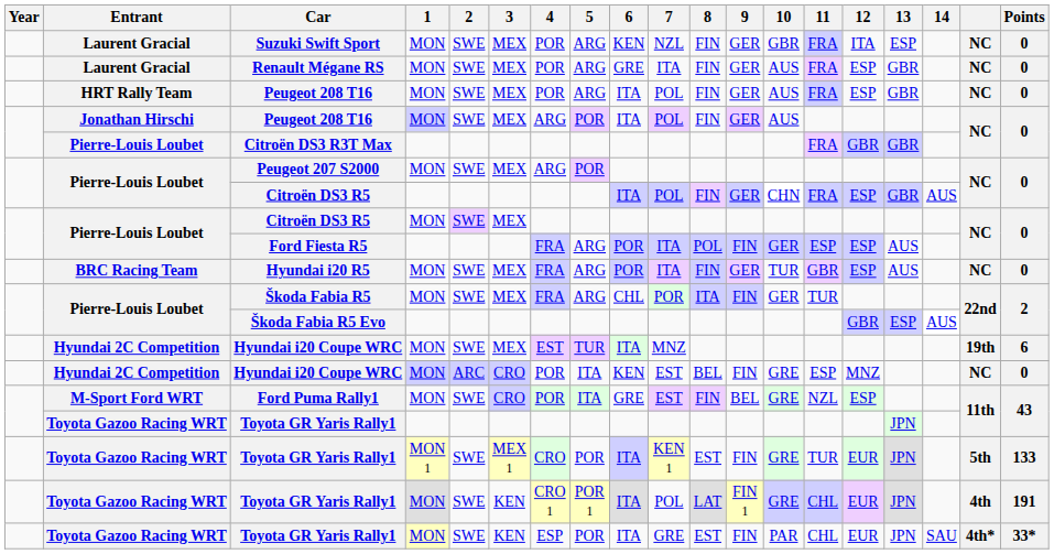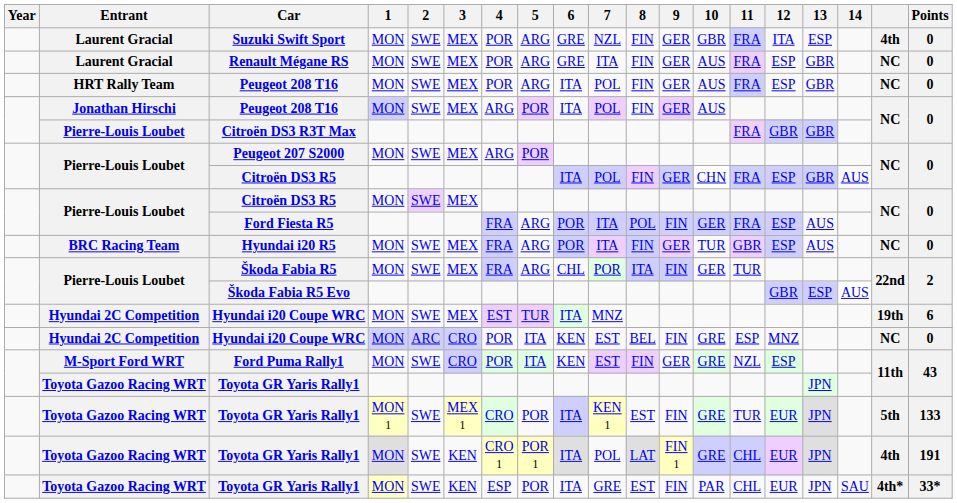Suzuki Swift Sport | 6: KEN -> GRE
Suzuki Swift Sport | column 18: NC -> 4th
Ford Fiesta R5 | 11: ESP -> FRA
Ford Puma Rally1 | 6: GRE -> KEN
Ford Puma Rally1 | 9: BEL -> GER
